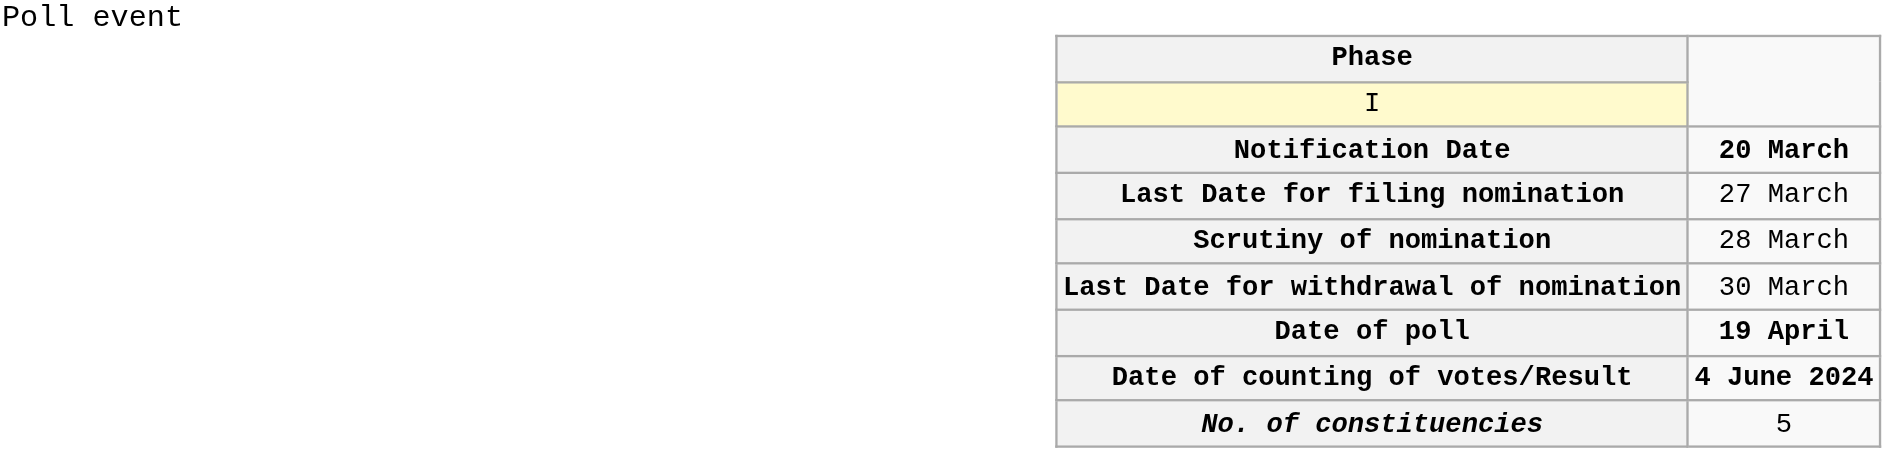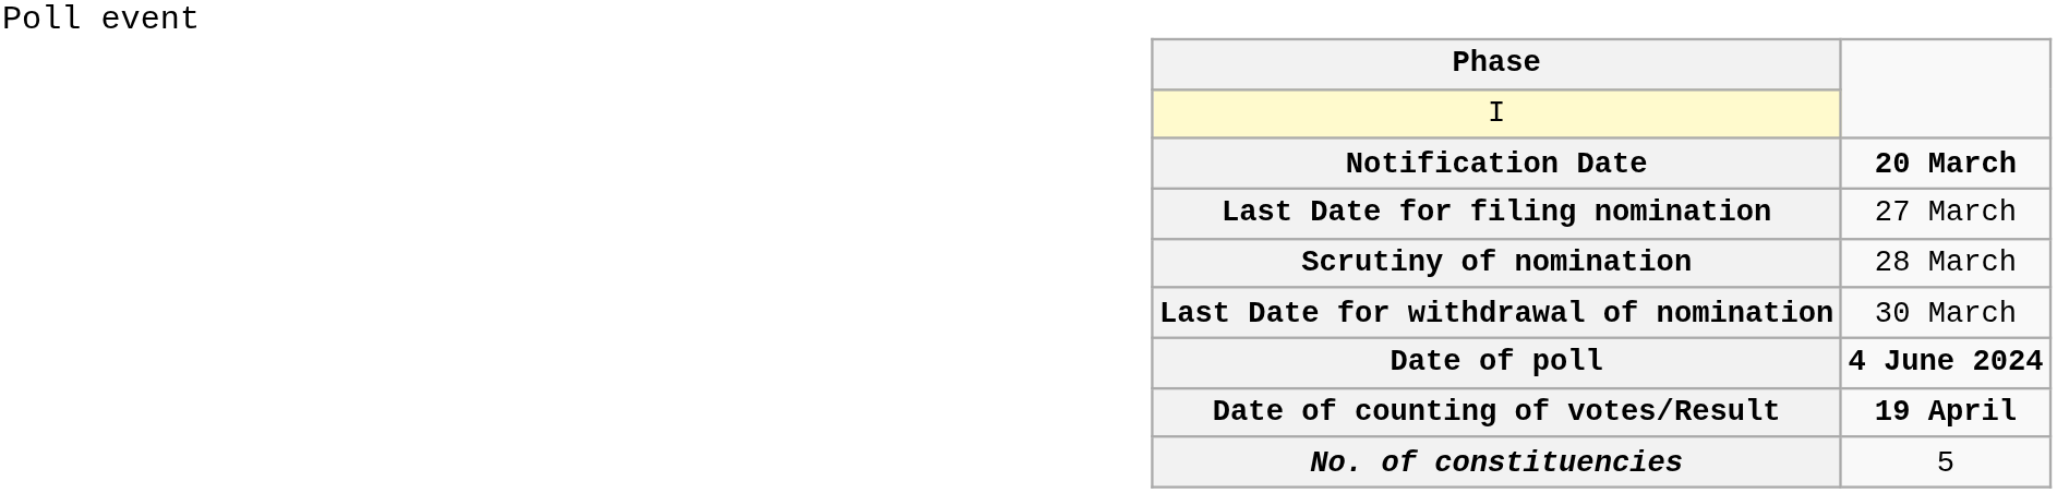Date of poll | Phase: 19 April -> 4 June 2024
Date of counting of votes/Result | Phase: 4 June 2024 -> 19 April
